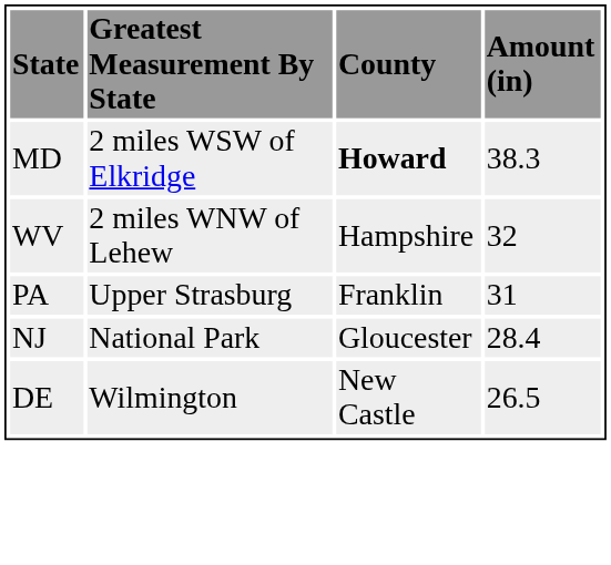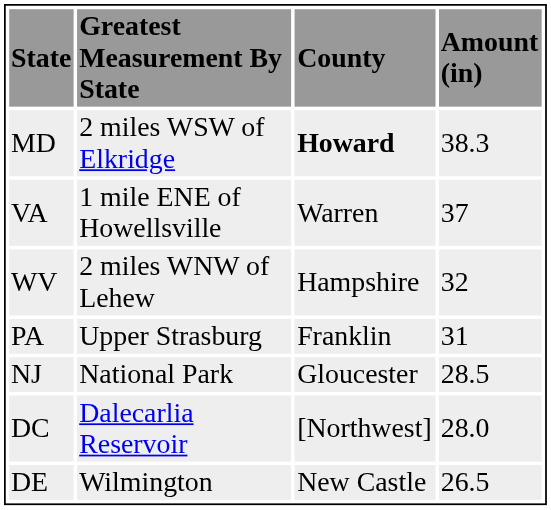+ row: VA | 1 mile ENE of Howellsville | Warren | 37
NJ | Amount (in): 28.4 -> 28.5
+ row: DC | Dalecarlia Reservoir | [Northwest] | 28.0
